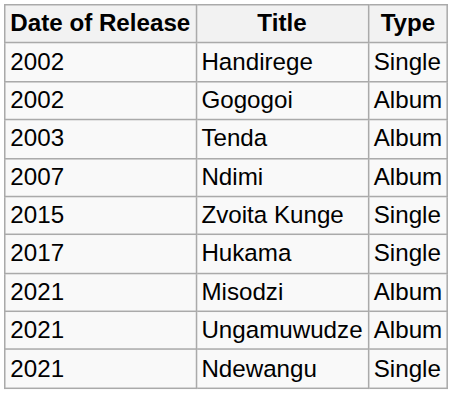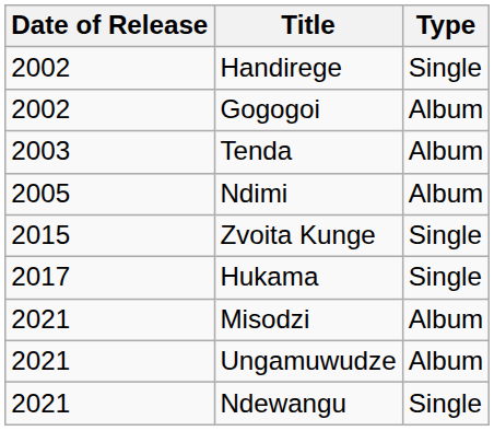Ndimi | Date of Release: 2007 -> 2005
